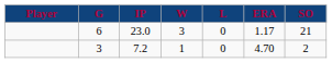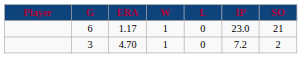columns swapped: IP <-> ERA
6 | W: 3 -> 1
